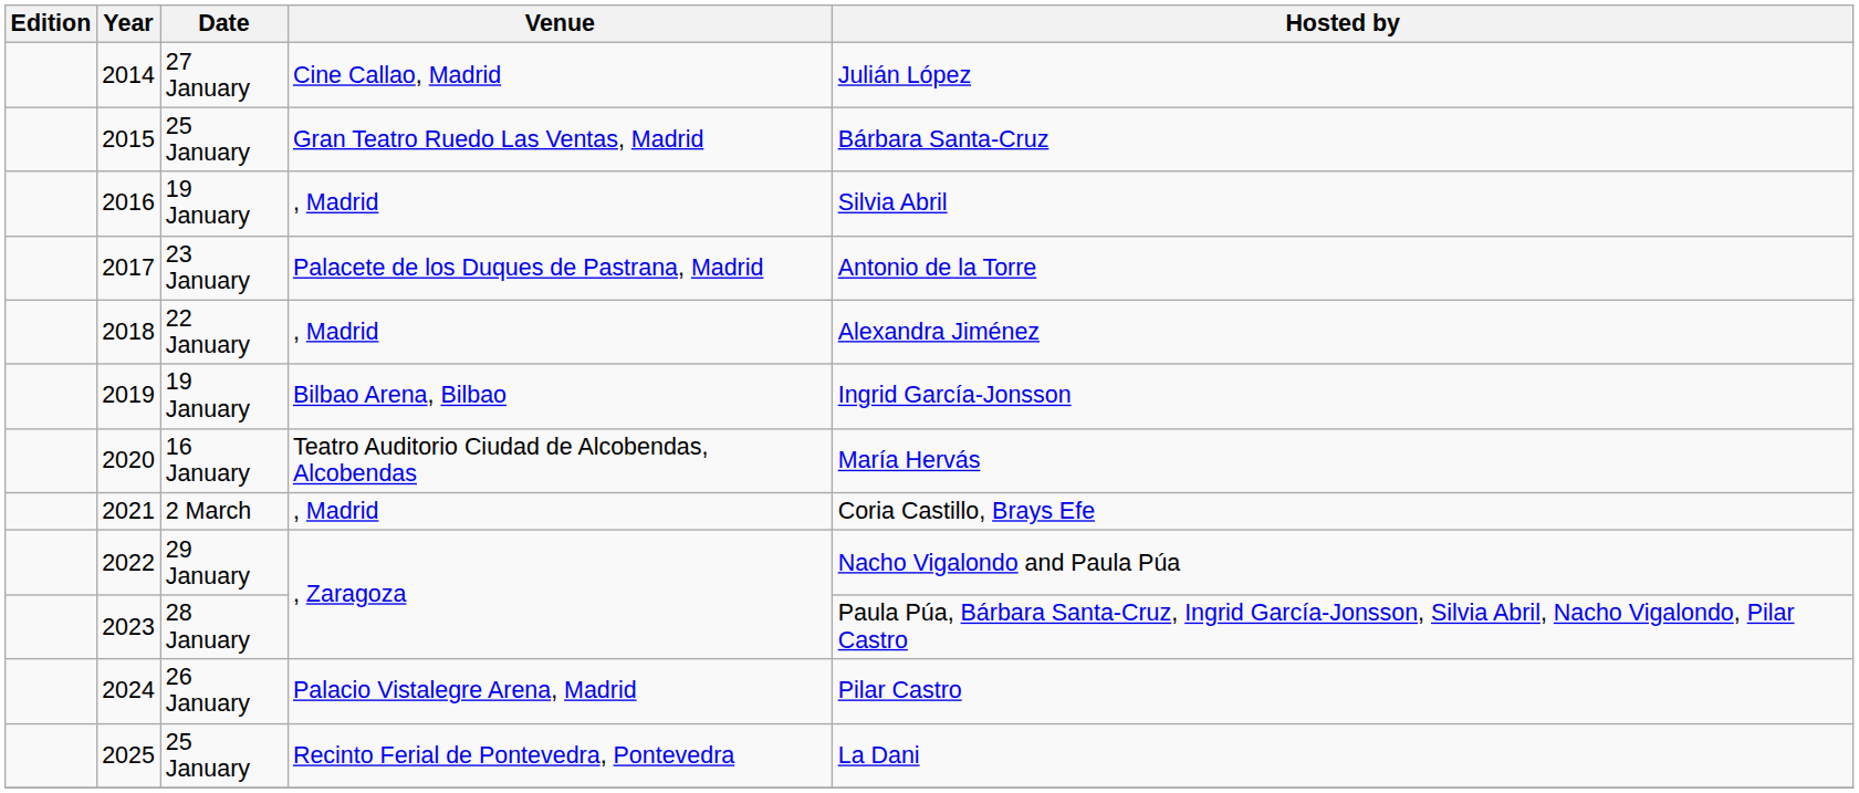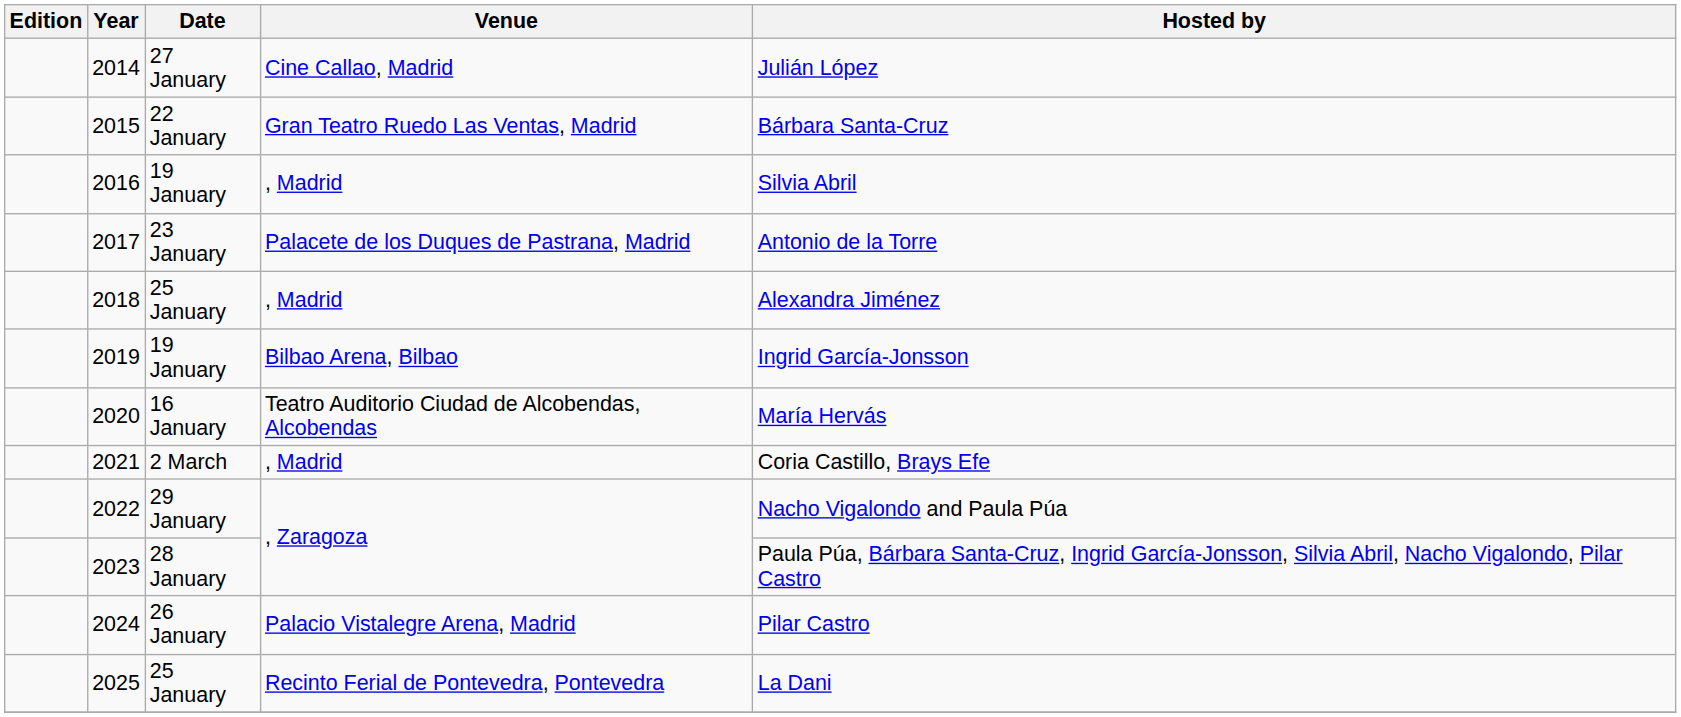2015 | Date: 25 January -> 22 January
2018 | Date: 22 January -> 25 January
